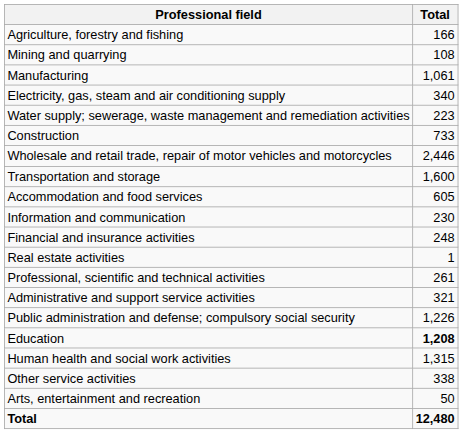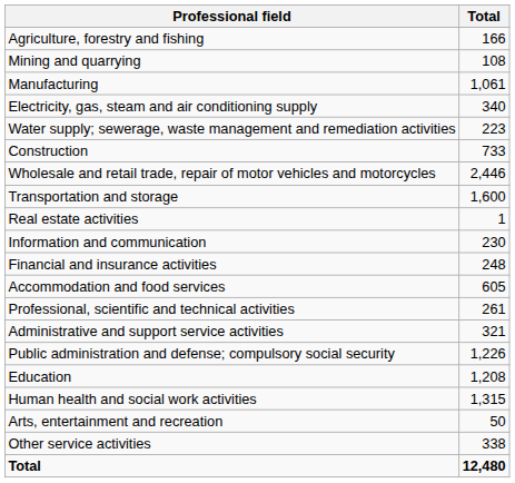rows swapped: Accommodation and food services <-> Real estate activities
Education | Total: bold -> normal
rows swapped: Arts, entertainment and recreation <-> Other service activities
